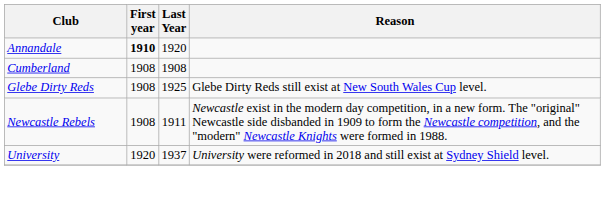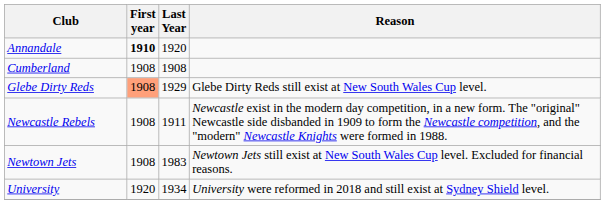Glebe Dirty Reds | First year: no background -> lightsalmon background
Glebe Dirty Reds | Last Year: 1925 -> 1929
+ row: Newtown Jets | 1908 | 1983 | Newtown Jets still exist at New South Wales Cup level. Excluded for financial reasons.
University | Last Year: 1937 -> 1934
